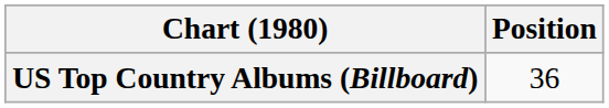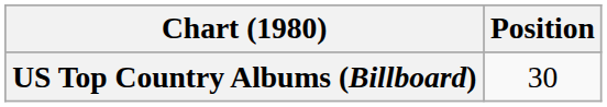US Top Country Albums (Billboard) | Position: 36 -> 30
